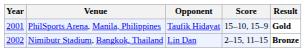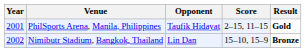PhilSports Arena, Manila, Philippines | Score: 15–10, 15–9 -> 2–15, 11–15
Nimibutr Stadium, Bangkok, Thailand | Score: 2–15, 11–15 -> 15–10, 15–9
